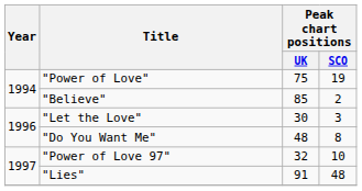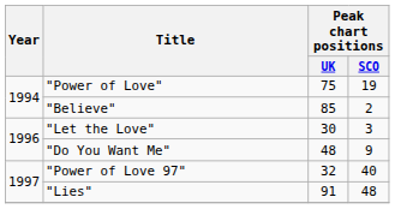"Do You Want Me" | Peak chart positions / SCO: 8 -> 9
"Power of Love 97" | Peak chart positions / SCO: 10 -> 40
